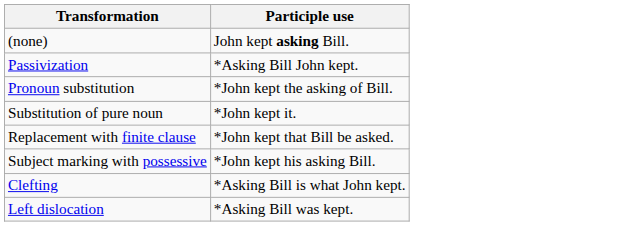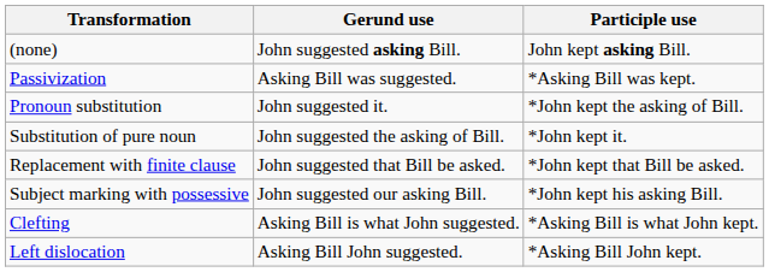+ column: Gerund use | John suggested asking Bill. | Asking Bill was suggested. | John suggested it. | John suggested the asking of Bill. | John suggested that Bill be asked. | John suggested our asking Bill. | Asking Bill is what John suggested. | Asking Bill John suggested.
Passivization | Participle use: *Asking Bill John kept. -> *Asking Bill was kept.
Left dislocation | Participle use: *Asking Bill was kept. -> *Asking Bill John kept.
